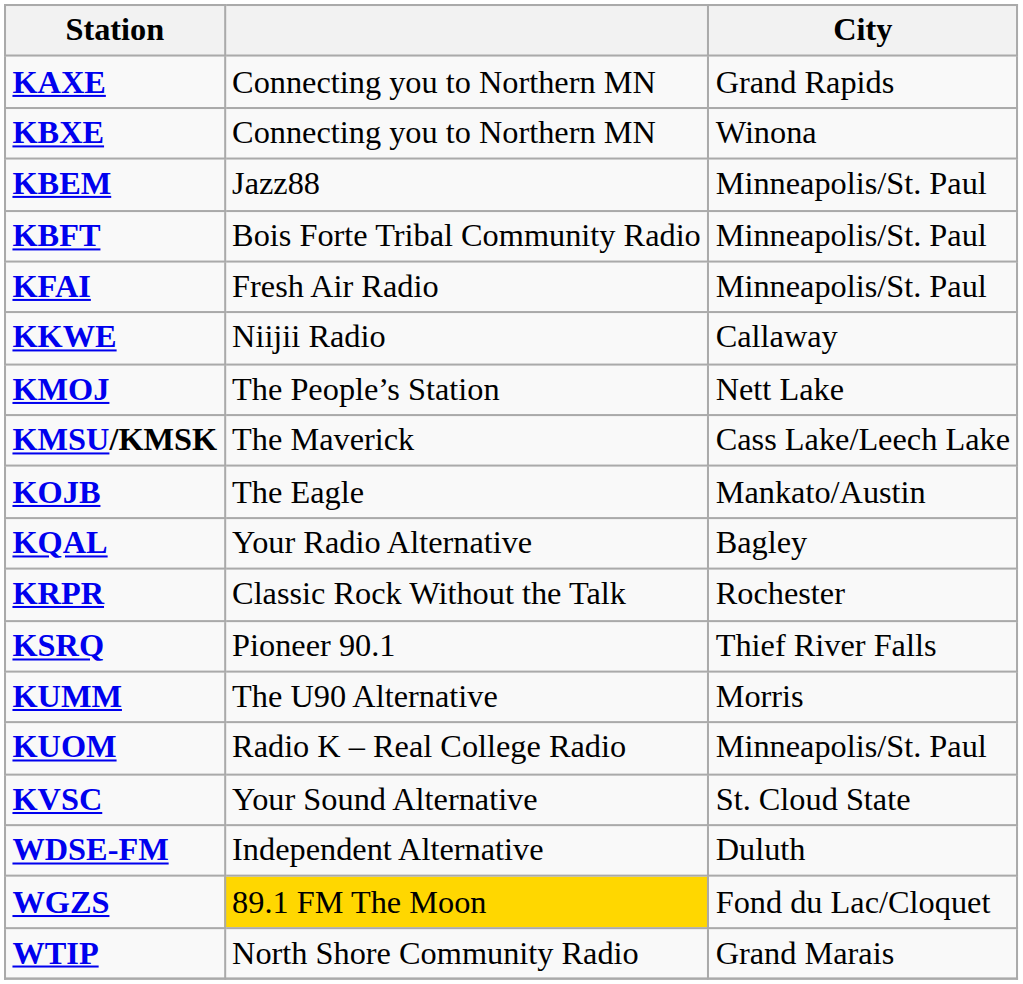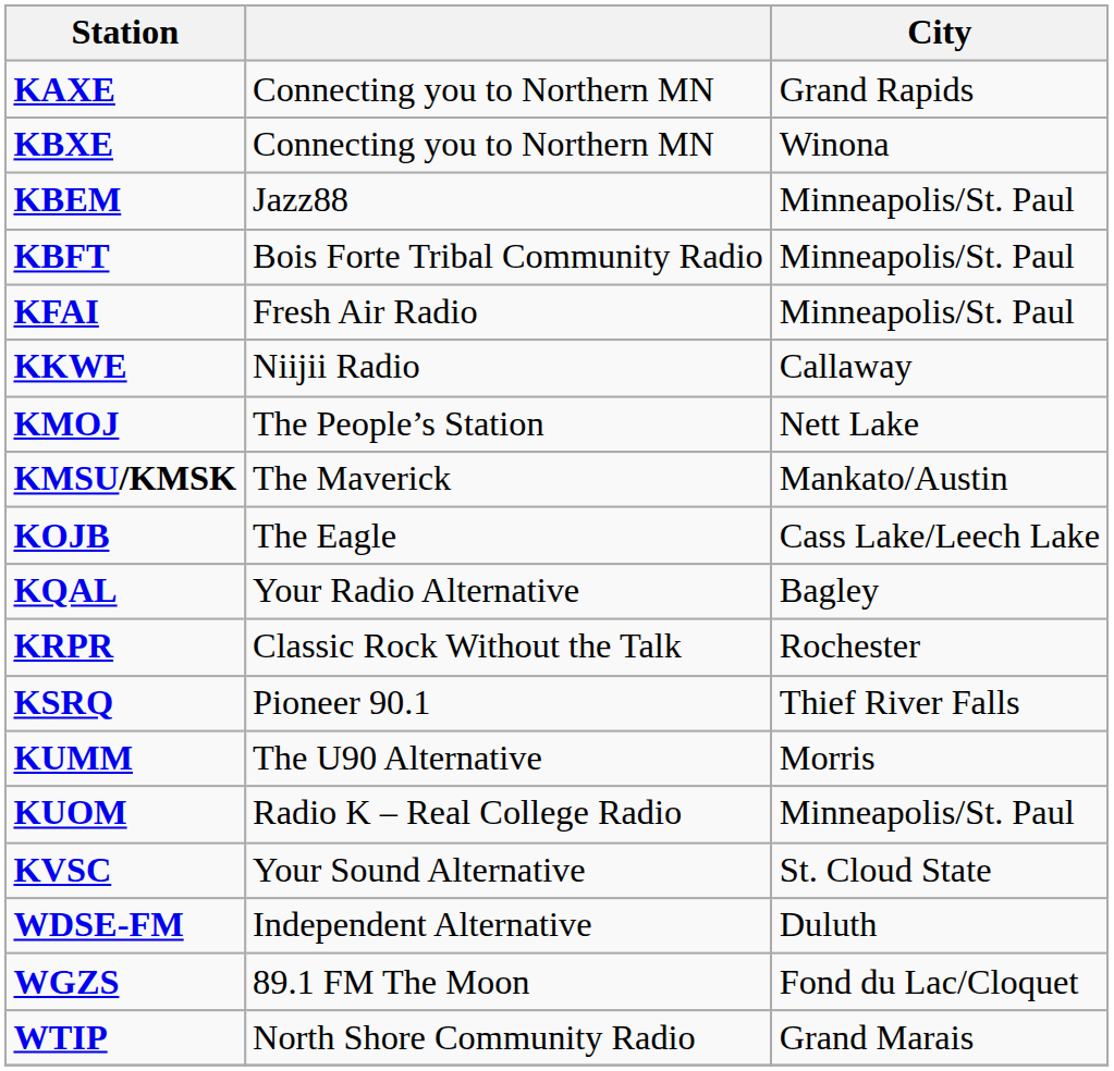KMSU/KMSK | City: Cass Lake/Leech Lake -> Mankato/Austin
KOJB | City: Mankato/Austin -> Cass Lake/Leech Lake
WGZS | column 2: gold background -> no background
